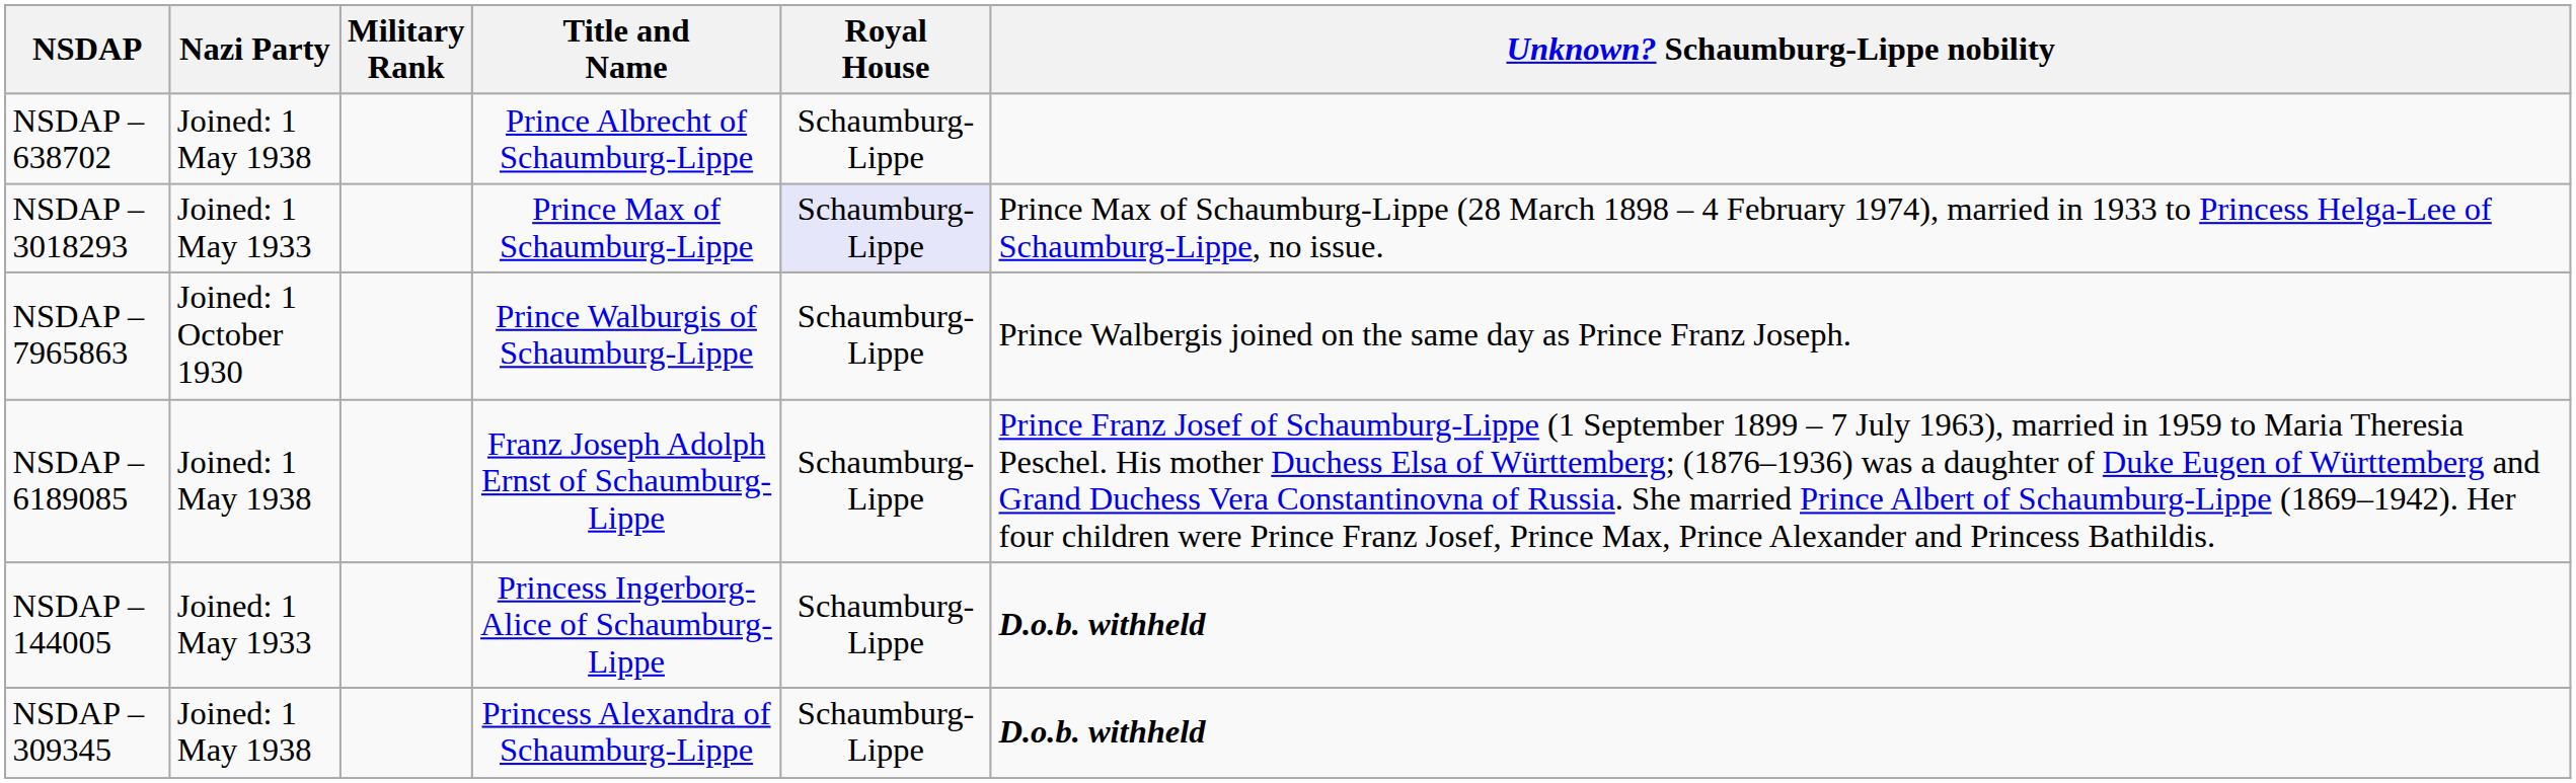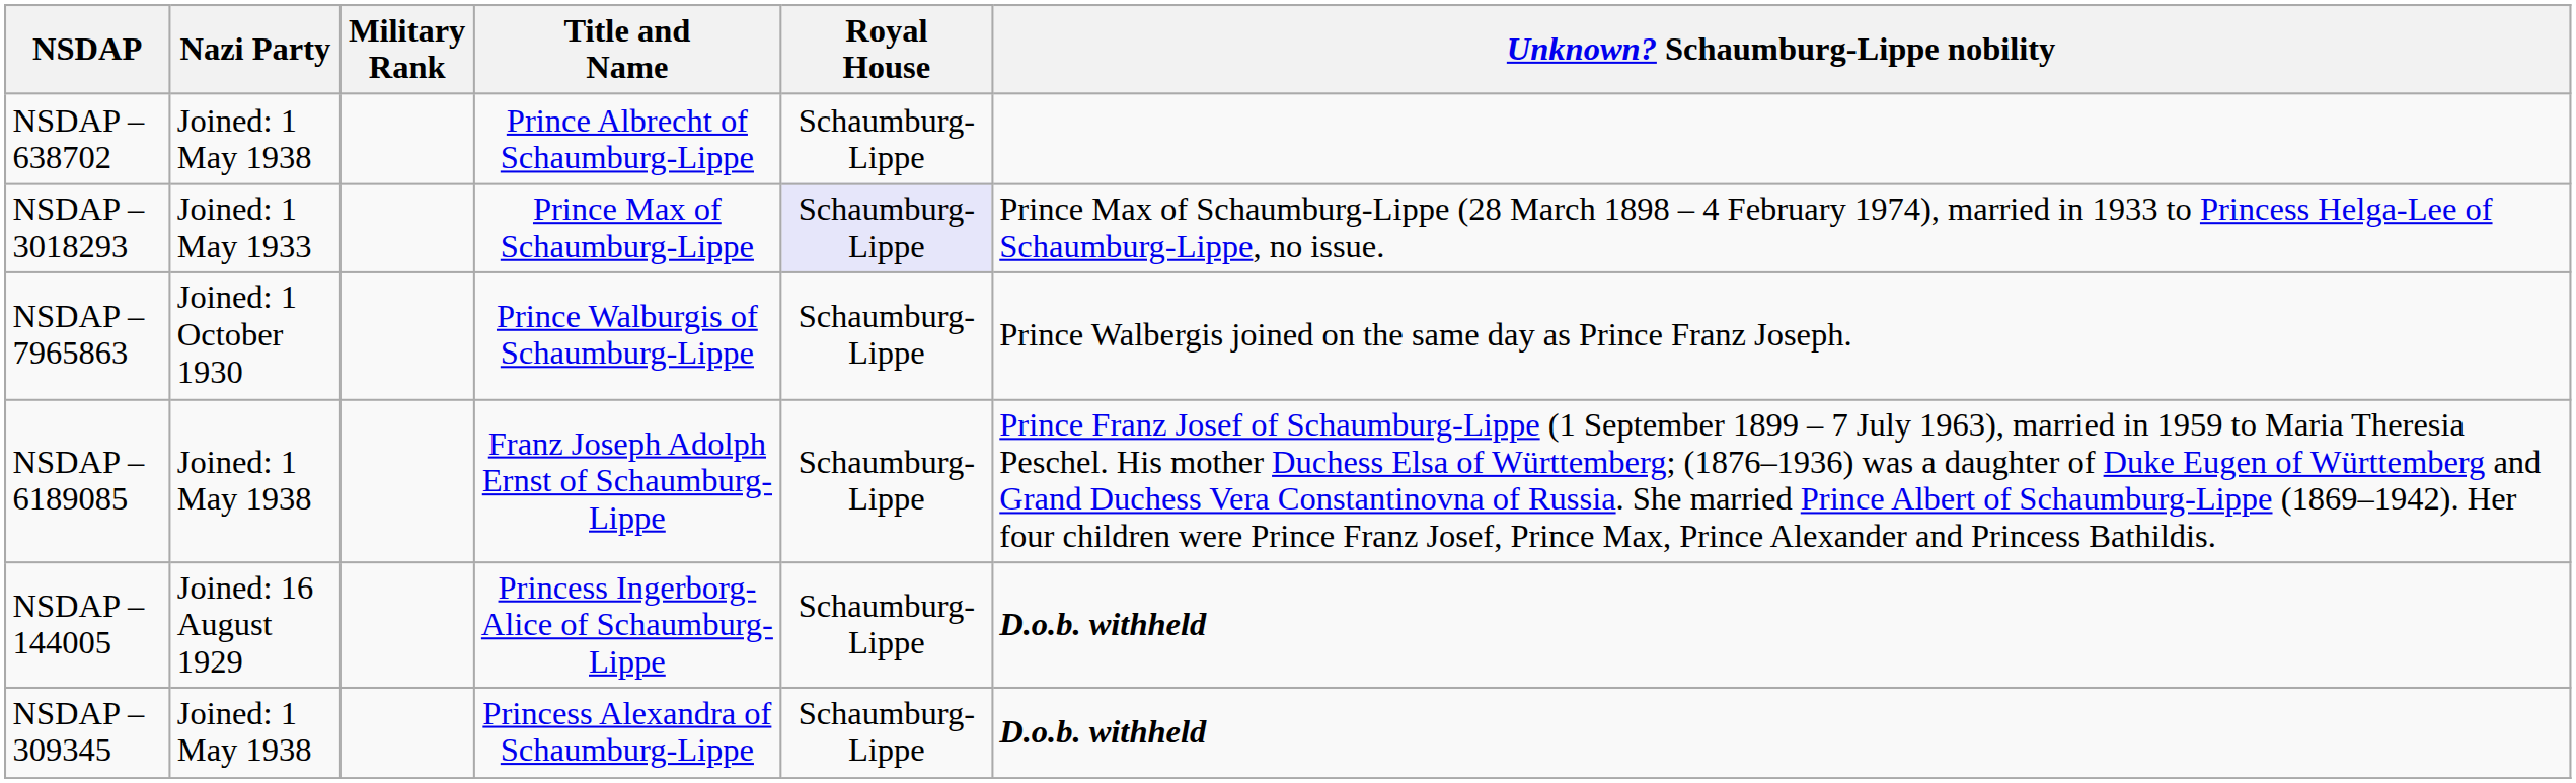NSDAP –144005 | Nazi Party: Joined: 1 May 1933 -> Joined: 16 August 1929
